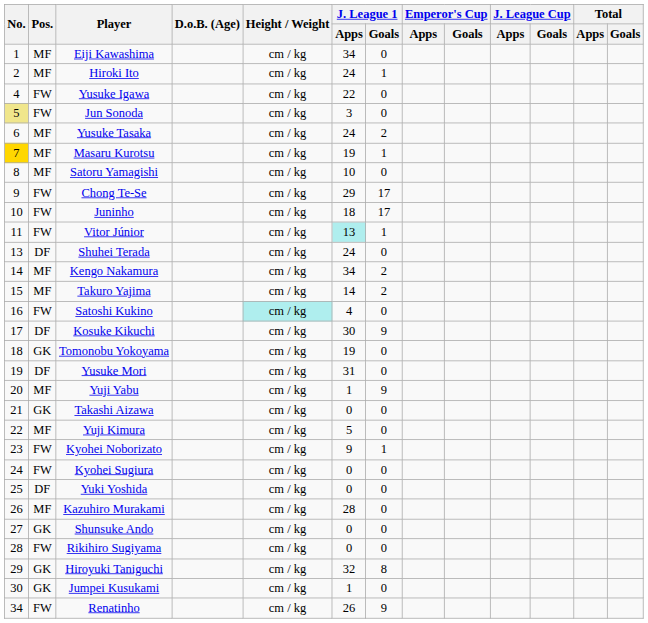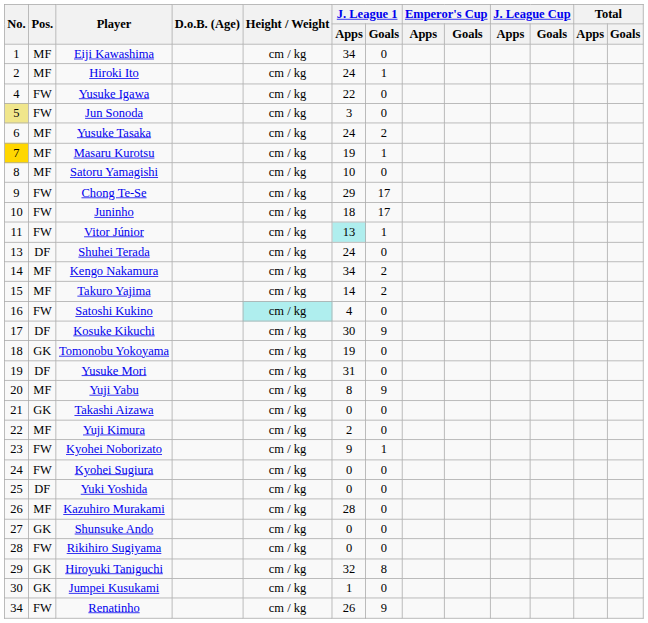Yuji Yabu | J. League 1 / Apps: 1 -> 8
Yuji Kimura | J. League 1 / Apps: 5 -> 2
